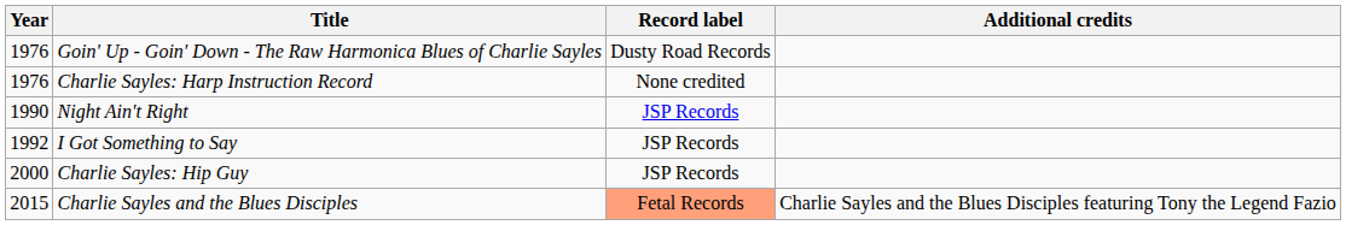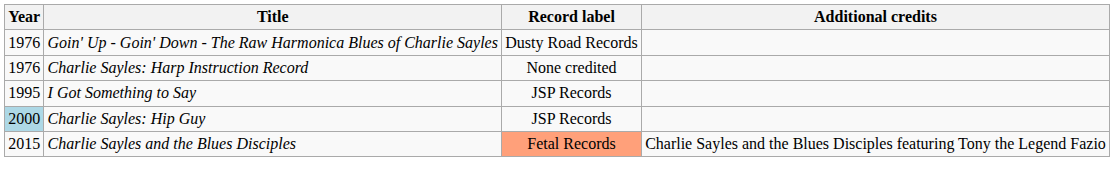- row: 1990 | Night Ain't Right | JSP Records
I Got Something to Say | Year: 1992 -> 1995
Charlie Sayles: Hip Guy | Year: no background -> lightblue background
